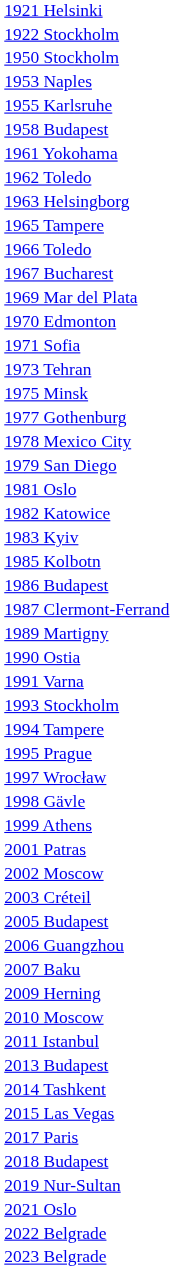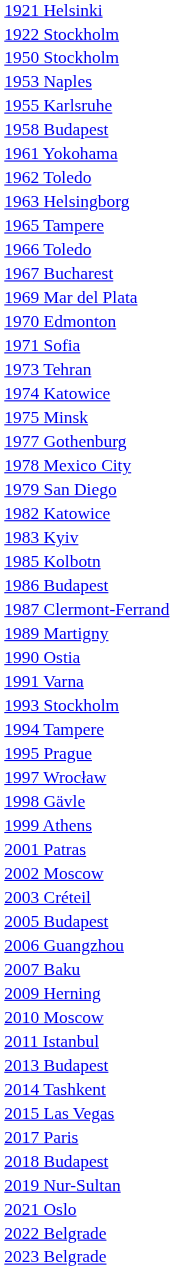+ row: 1974 Katowice
- row: 1981 Oslo
